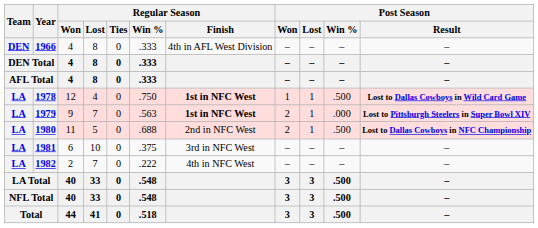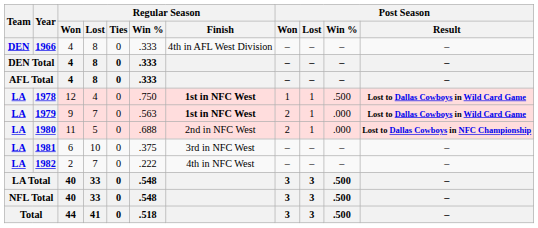1979 | Post Season / Result: Lost to Pittsburgh Steelers in Super Bowl XIV -> Lost to Dallas Cowboys in Wild Card Game
1980 | Post Season / Win %: .500 -> .000
